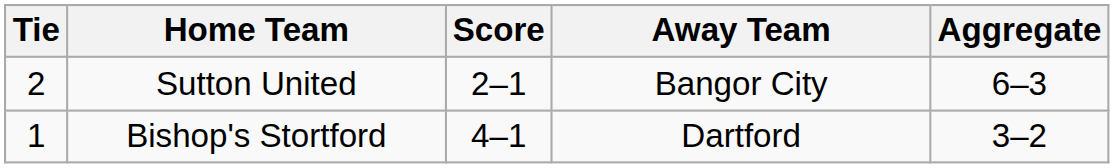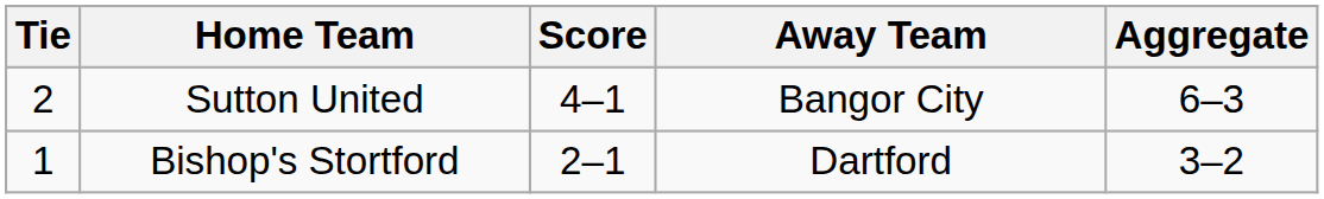Sutton United | Score: 2–1 -> 4–1
Bishop's Stortford | Score: 4–1 -> 2–1
